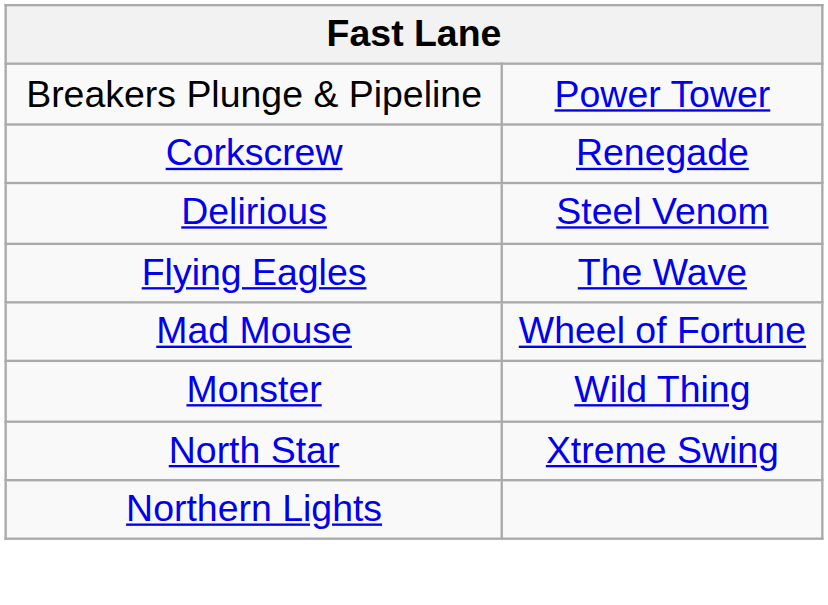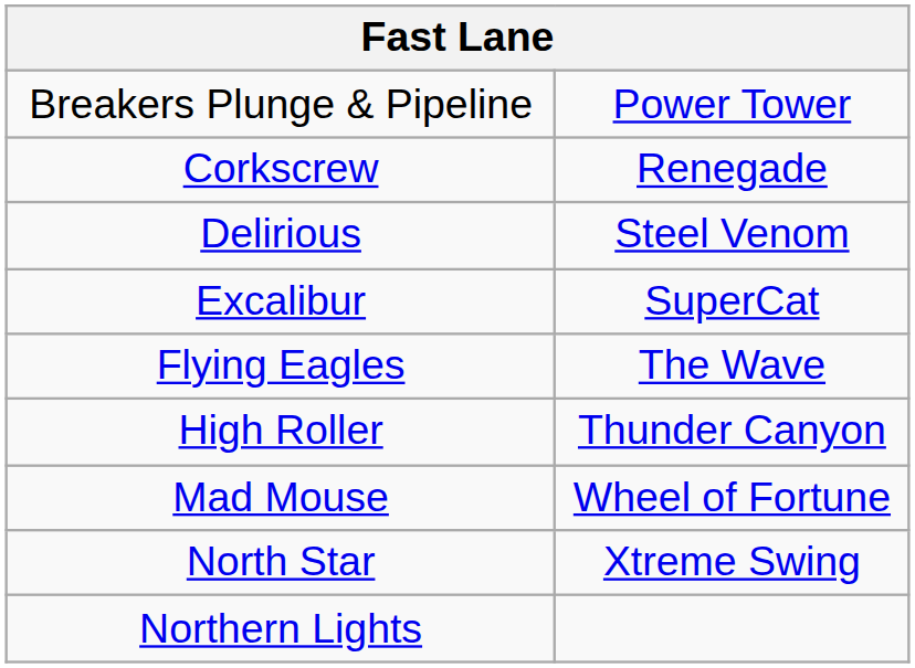+ row: Excalibur | SuperCat
+ row: High Roller | Thunder Canyon
- row: Monster | Wild Thing
